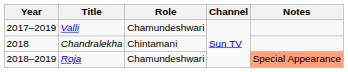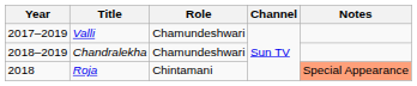Chandralekha | Year: 2018 -> 2018–2019
Chandralekha | Role: Chintamani -> Chamundeshwari
Roja | Year: 2018–2019 -> 2018
Roja | Role: Chamundeshwari -> Chintamani
